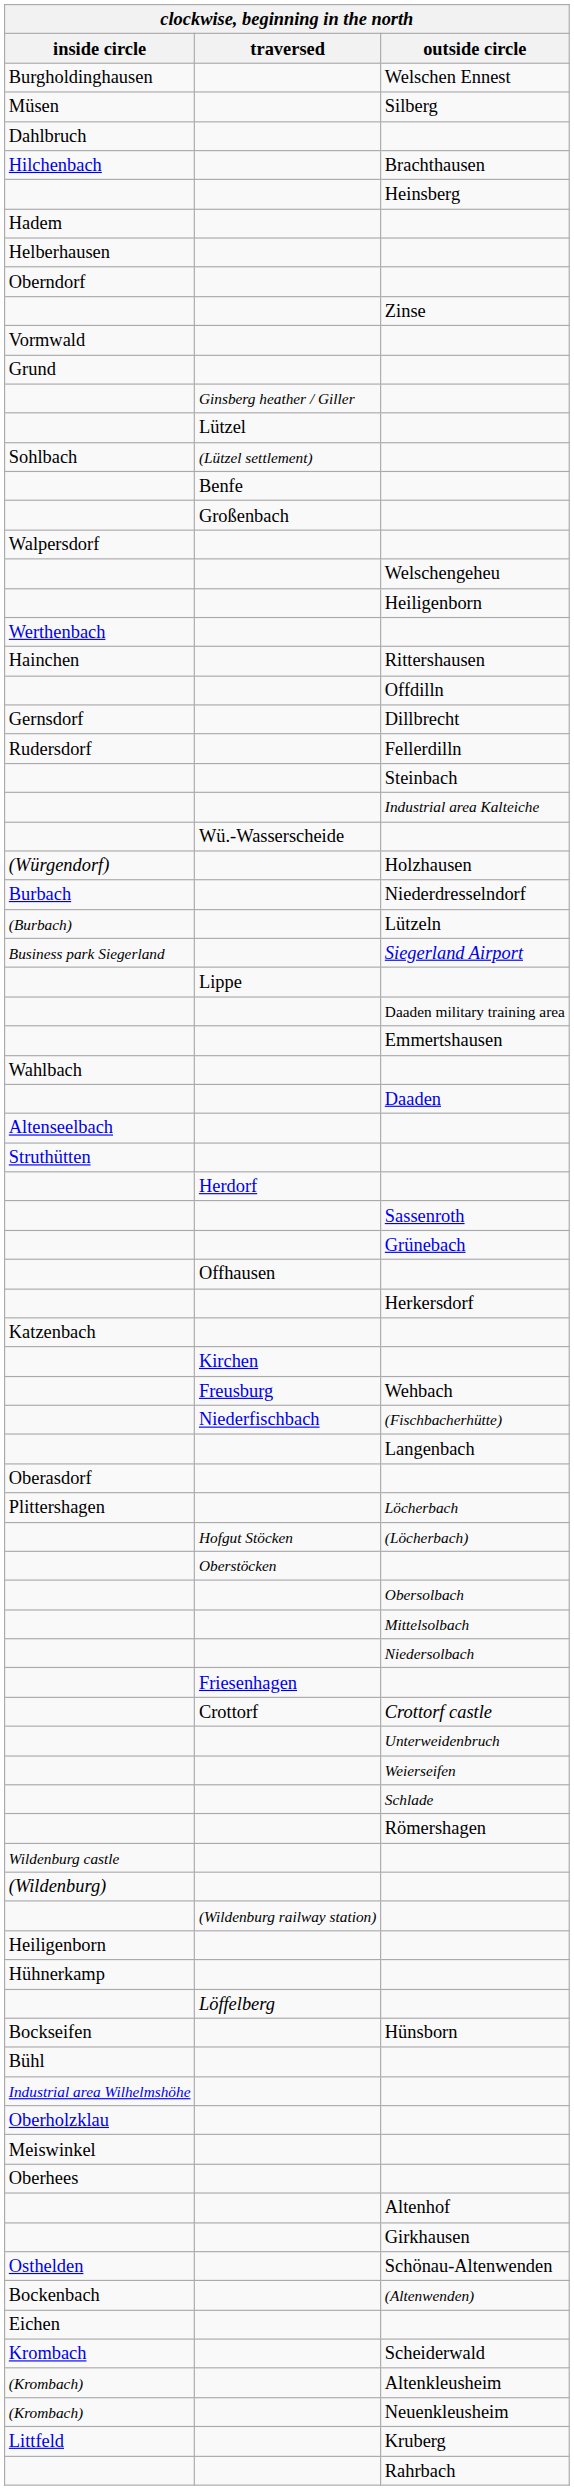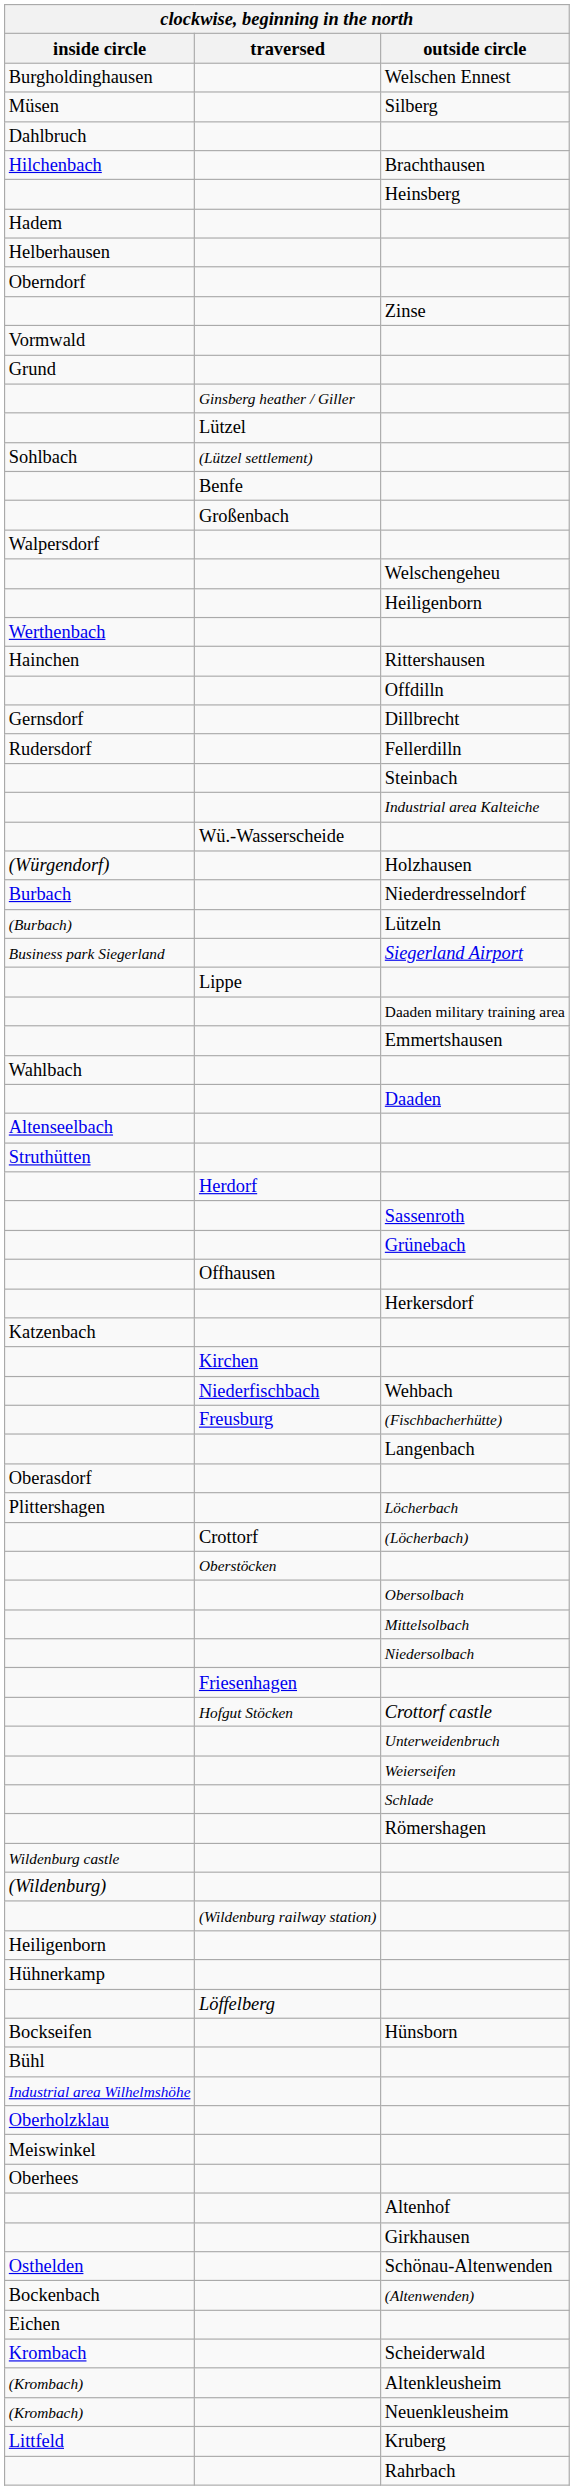Wehbach | traversed: Freusburg -> Niederfischbach
(Fischbacherhütte) | traversed: Niederfischbach -> Freusburg
(Löcherbach) | traversed: Hofgut Stöcken -> Crottorf
Crottorf castle | traversed: Crottorf -> Hofgut Stöcken
